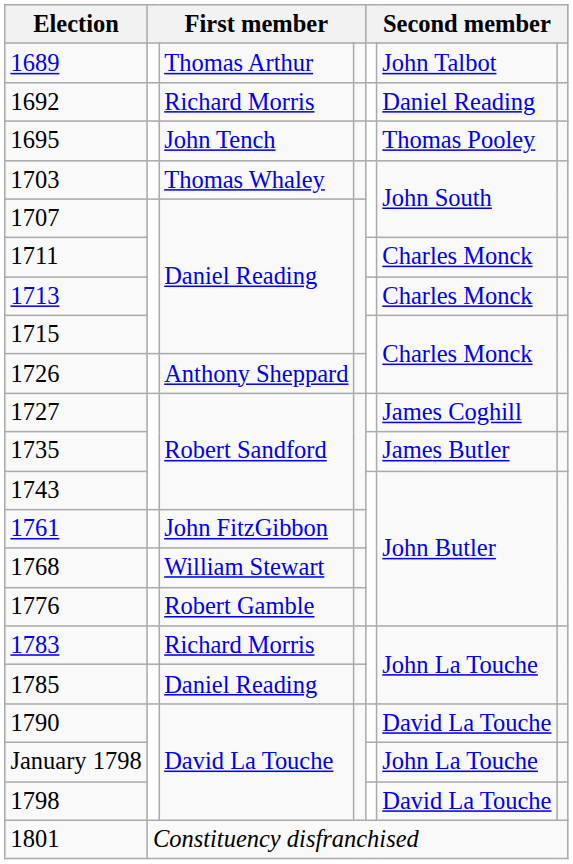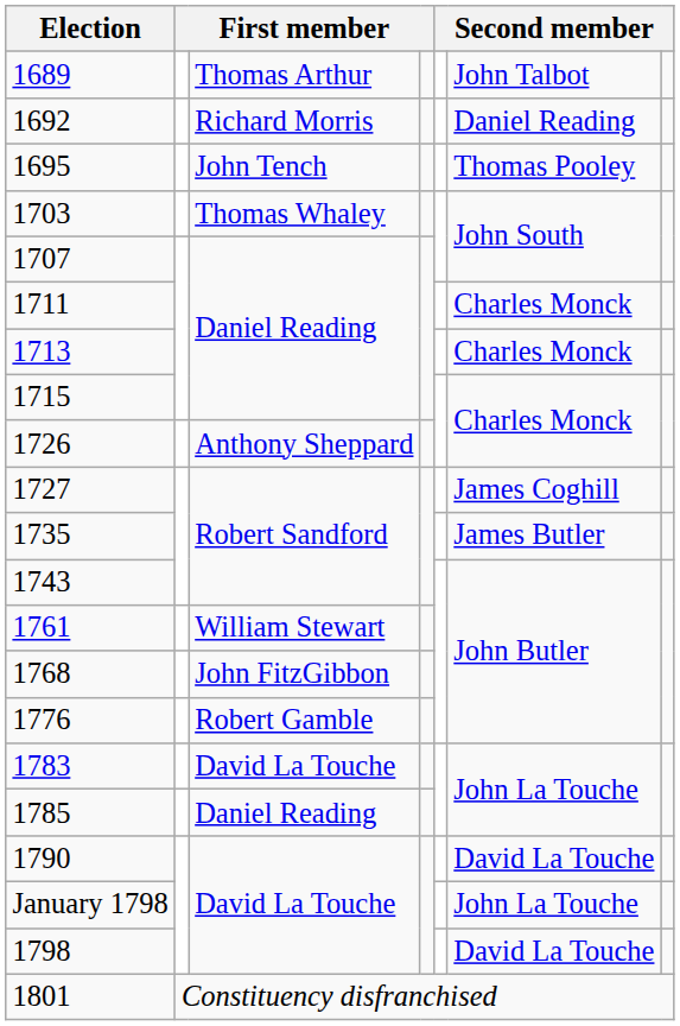1761 | column 3: John FitzGibbon -> William Stewart
1768 | column 3: William Stewart -> John FitzGibbon
1783 | column 3: Richard Morris -> David La Touche
